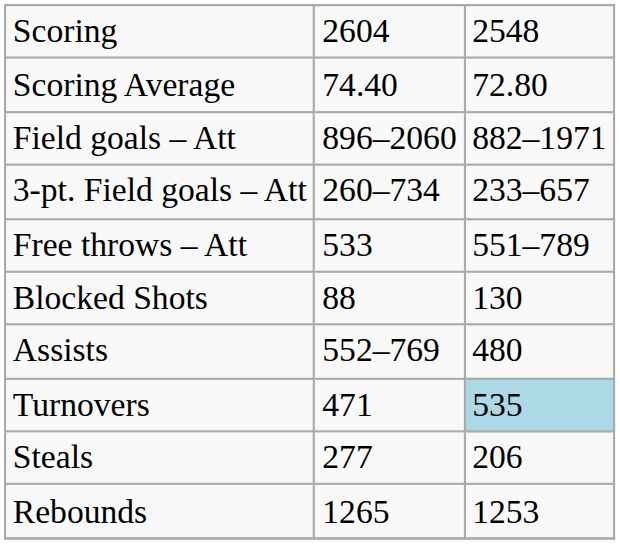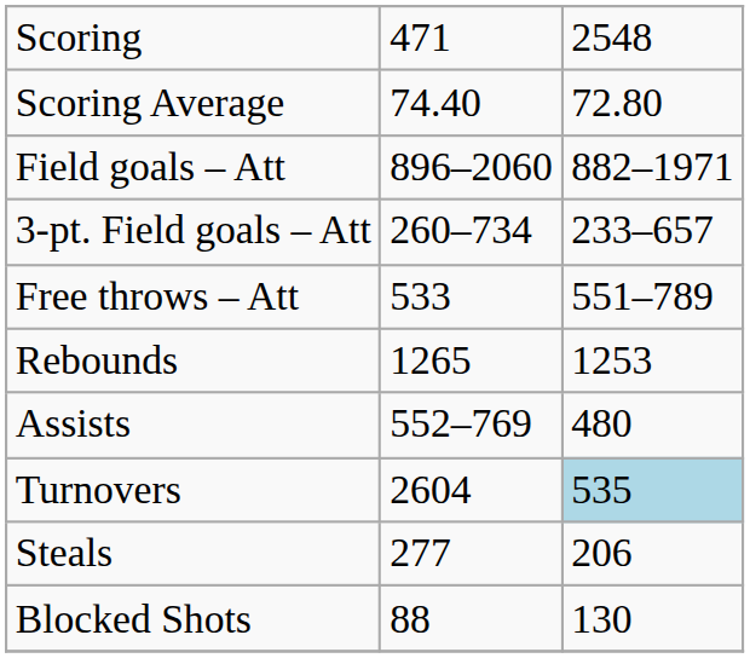Scoring | column 2: 2604 -> 471
rows swapped: Rebounds <-> Blocked Shots
Turnovers | column 2: 471 -> 2604
